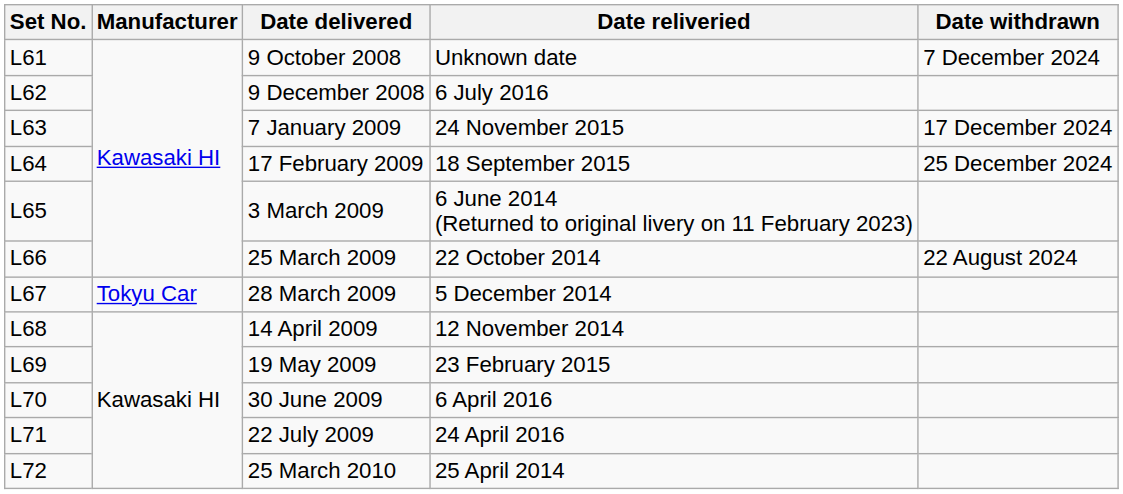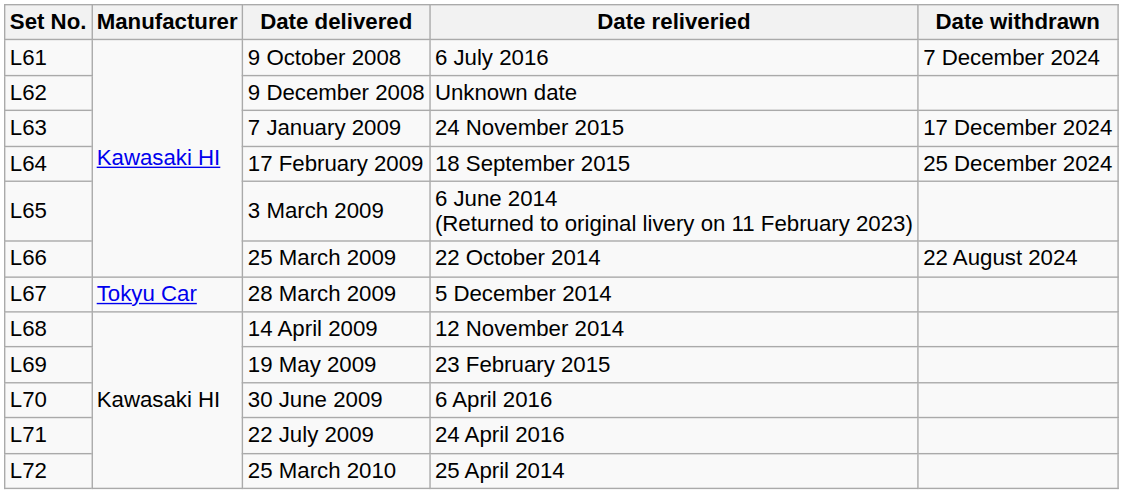9 October 2008 | Date reliveried: Unknown date -> 6 July 2016
9 December 2008 | Date reliveried: 6 July 2016 -> Unknown date
